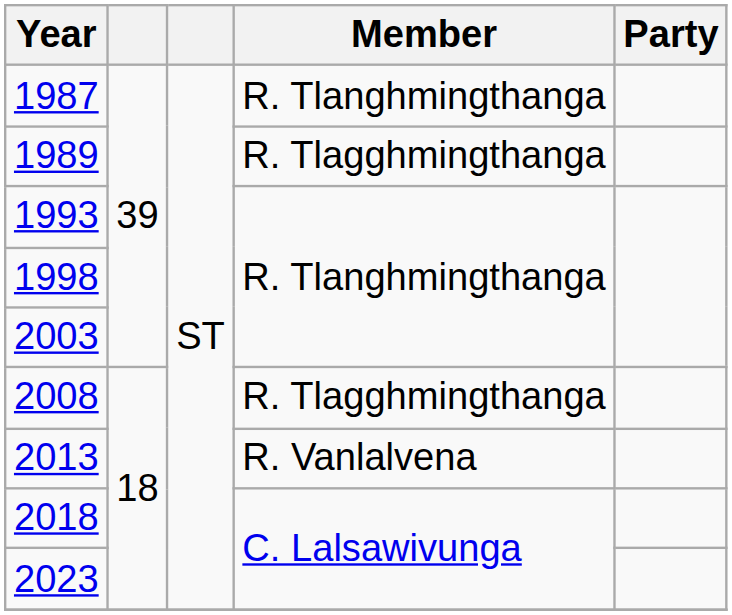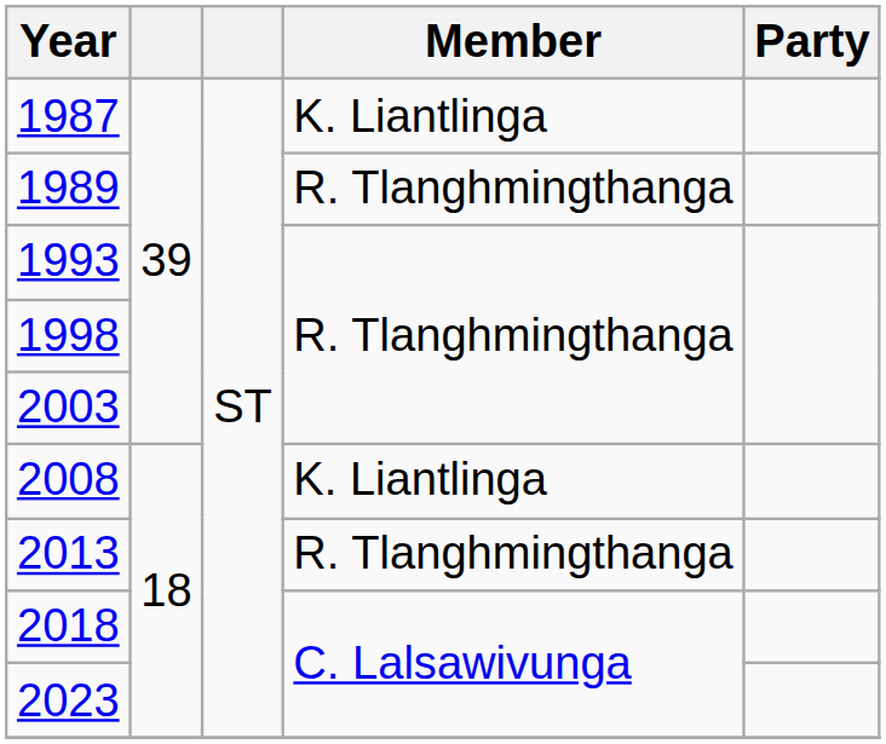1987 | Member: R. Tlanghmingthanga -> K. Liantlinga
1989 | Member: R. Tlagghmingthanga -> R. Tlanghmingthanga
2008 | Member: R. Tlagghmingthanga -> K. Liantlinga
2013 | Member: R. Vanlalvena -> R. Tlanghmingthanga
